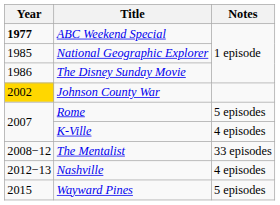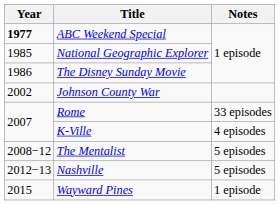Johnson County War | Year: gold background -> no background
Rome | Notes: 5 episodes -> 33 episodes
The Mentalist | Notes: 33 episodes -> 5 episodes
Nashville | Notes: 4 episodes -> 5 episodes
Wayward Pines | Notes: 5 episodes -> 1 episode
